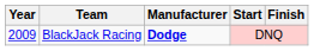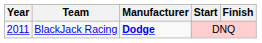BlackJack Racing | Year: 2009 -> 2011
